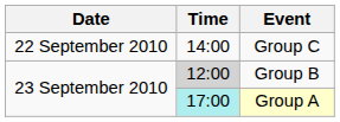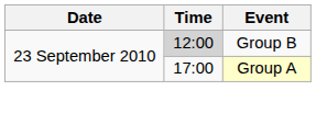- row: 22 September 2010 | 14:00 | Group C
Group A | Time: paleturquoise background -> no background
